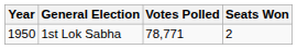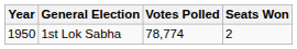1st Lok Sabha | Votes Polled: 78,771 -> 78,774
